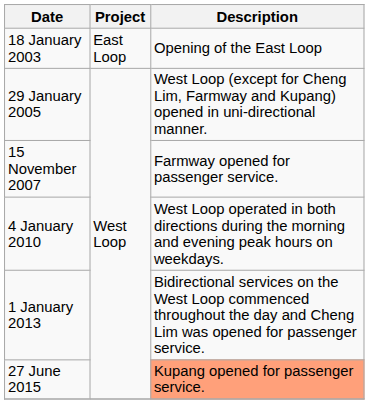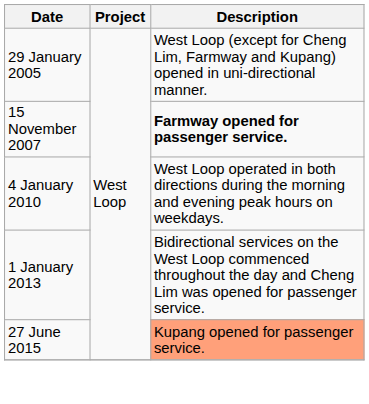- row: 18 January 2003 | East Loop | Opening of the East Loop
15 November 2007 | Description: normal -> bold
